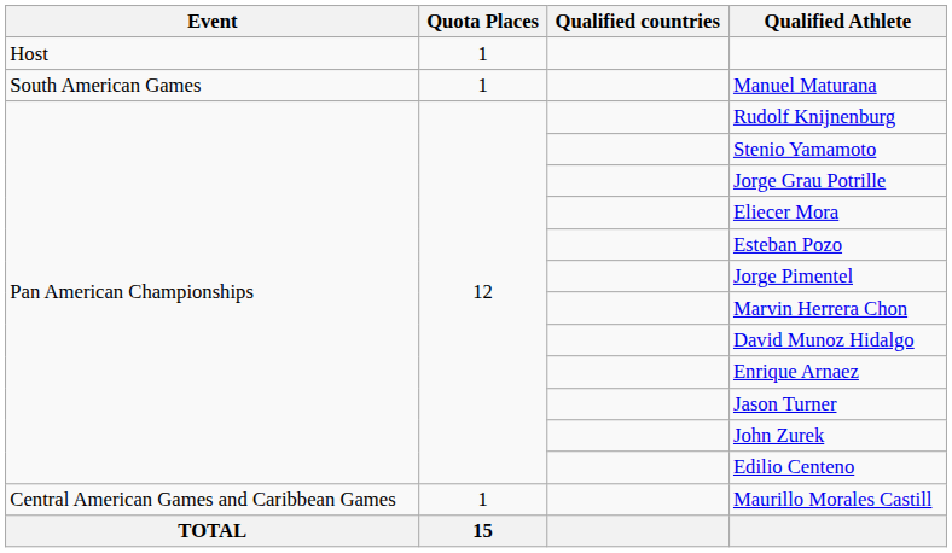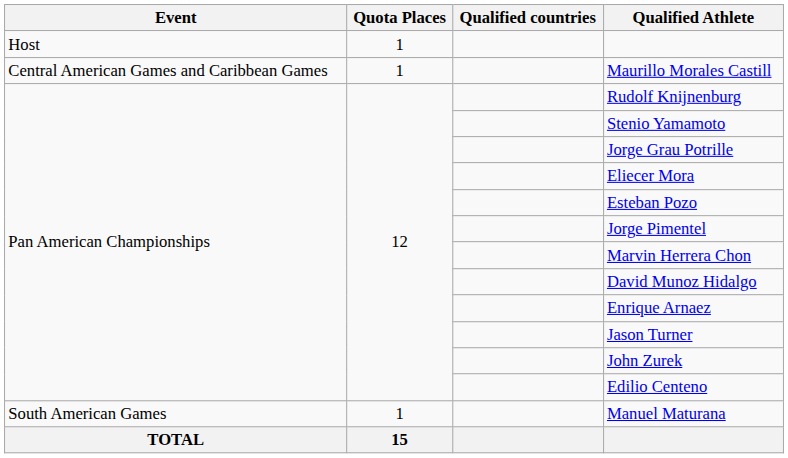rows swapped: Manuel Maturana <-> Maurillo Morales Castill
